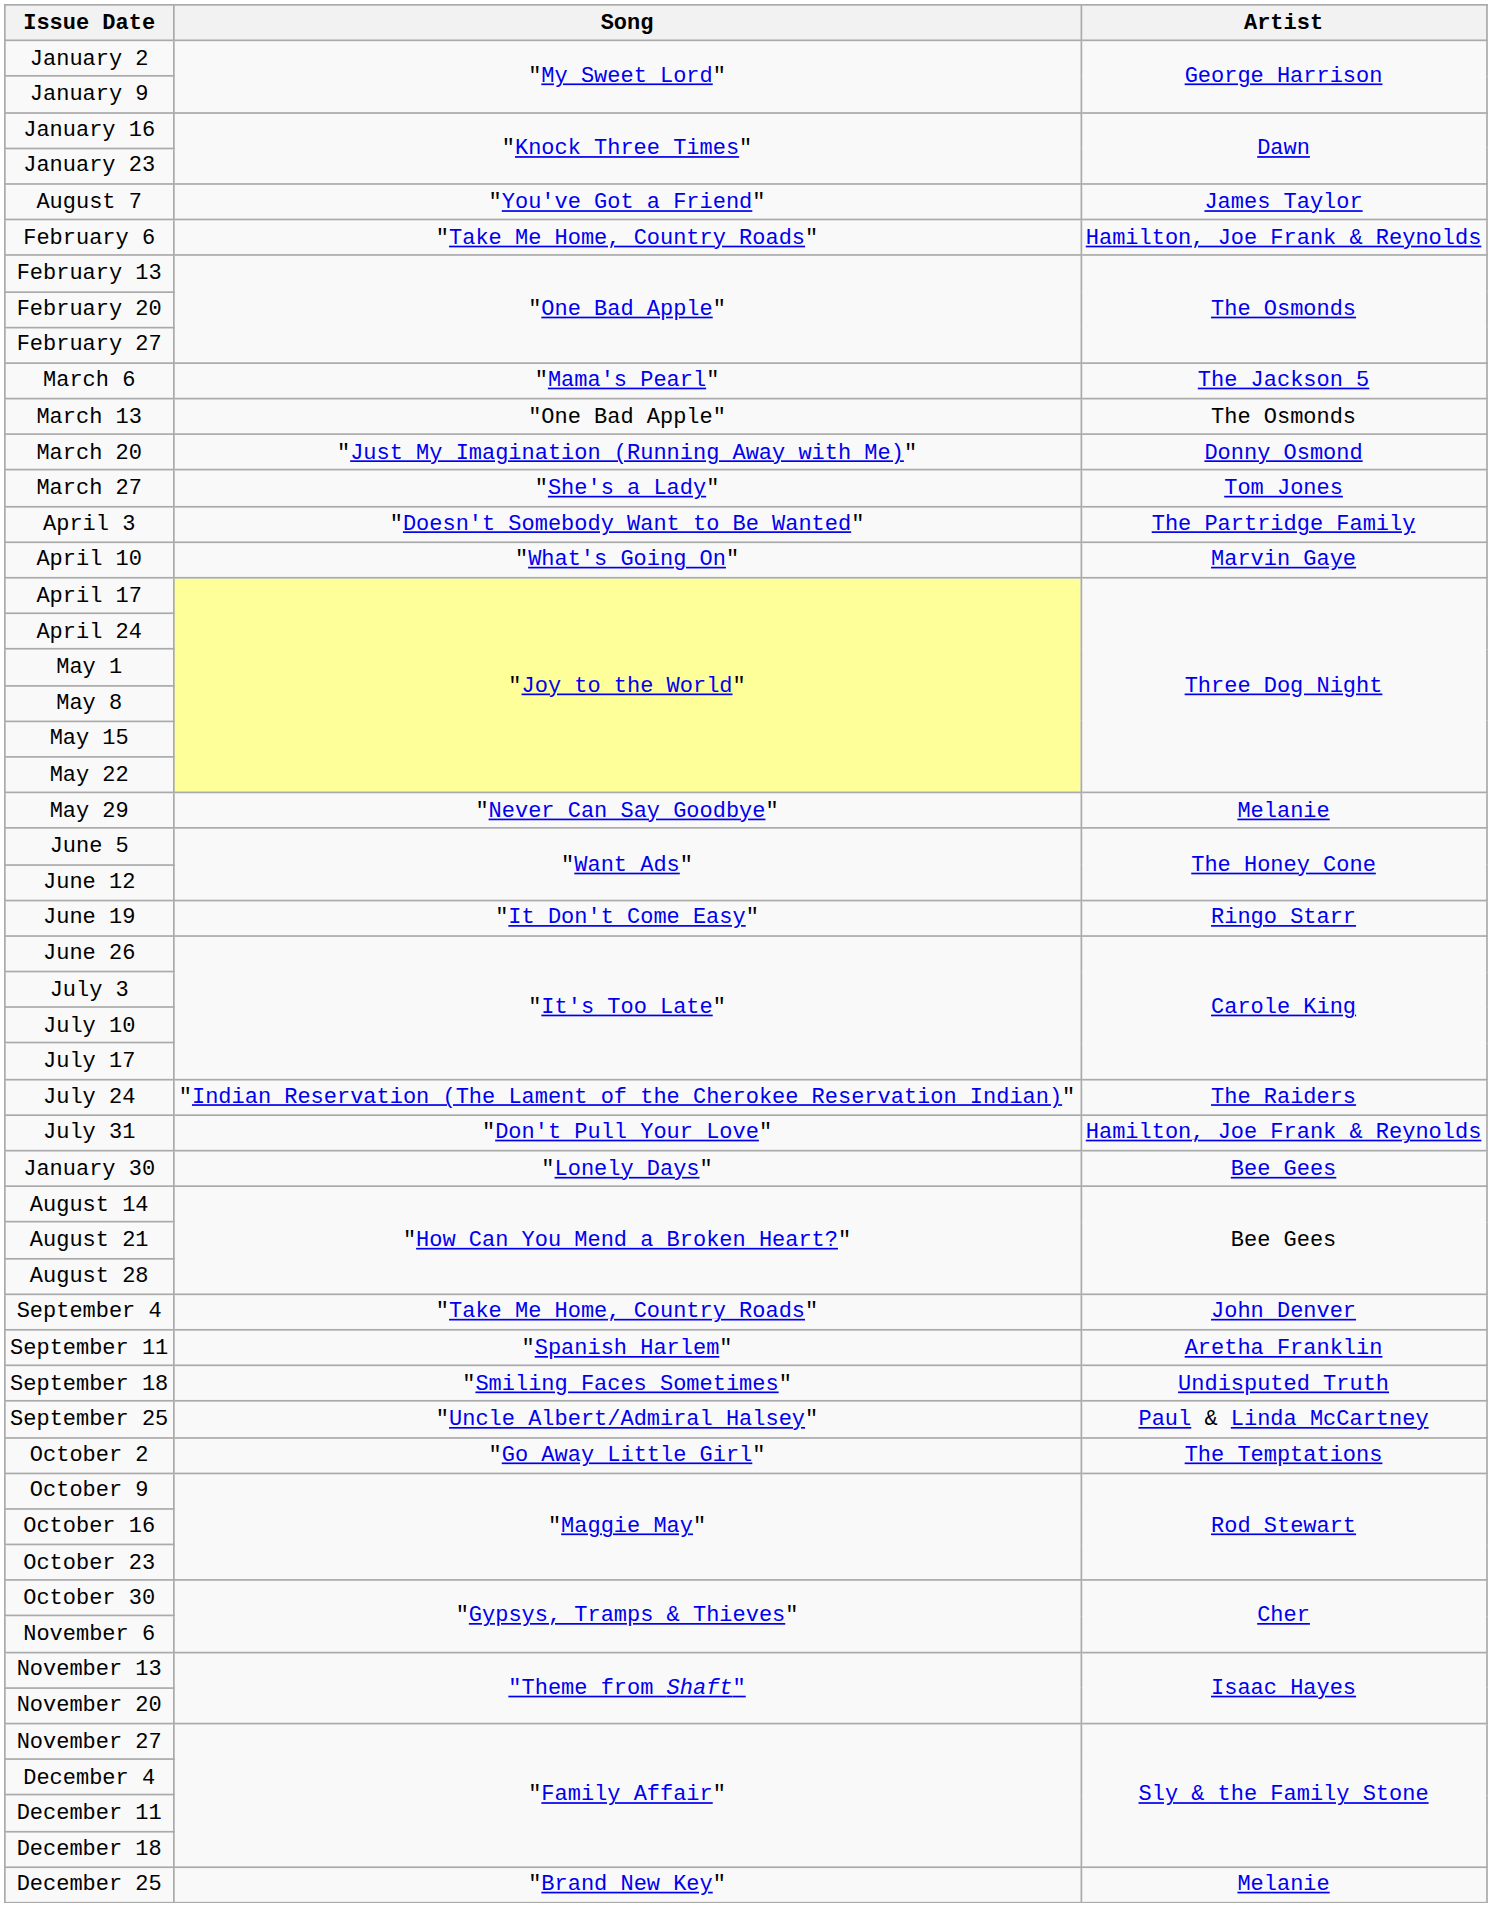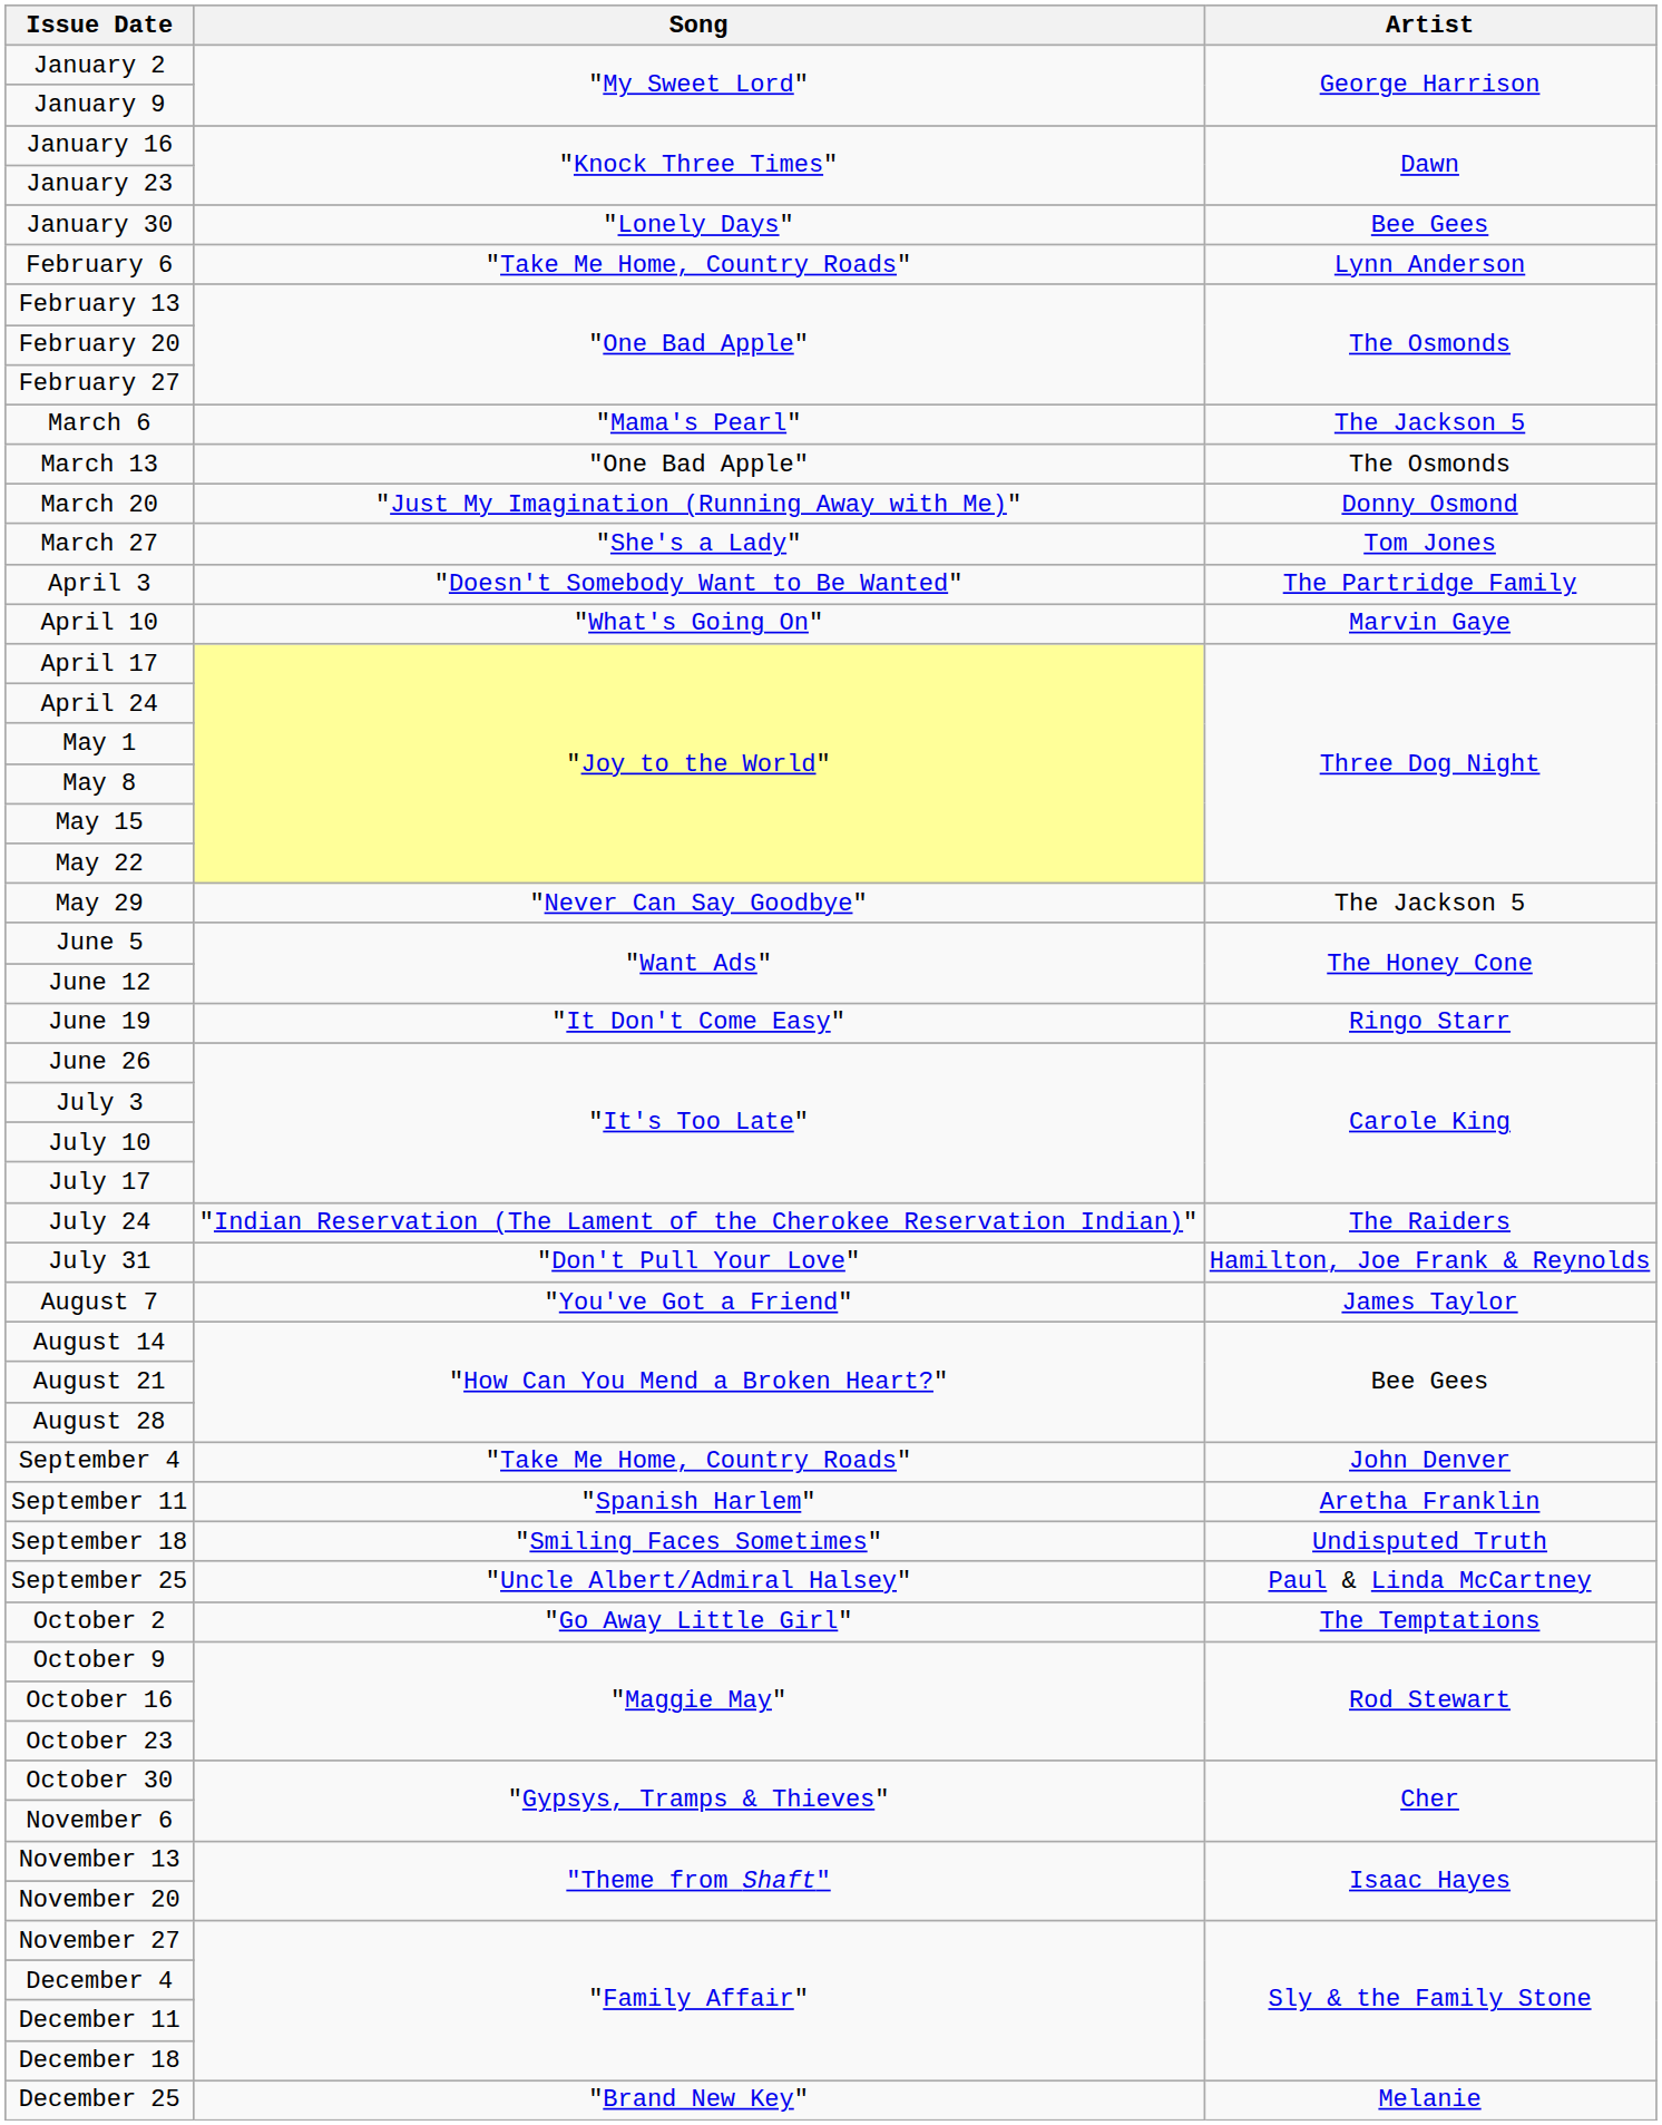rows swapped: January 30 <-> August 7
February 6 | Artist: Hamilton, Joe Frank & Reynolds -> Lynn Anderson
May 29 | Artist: Melanie -> The Jackson 5
